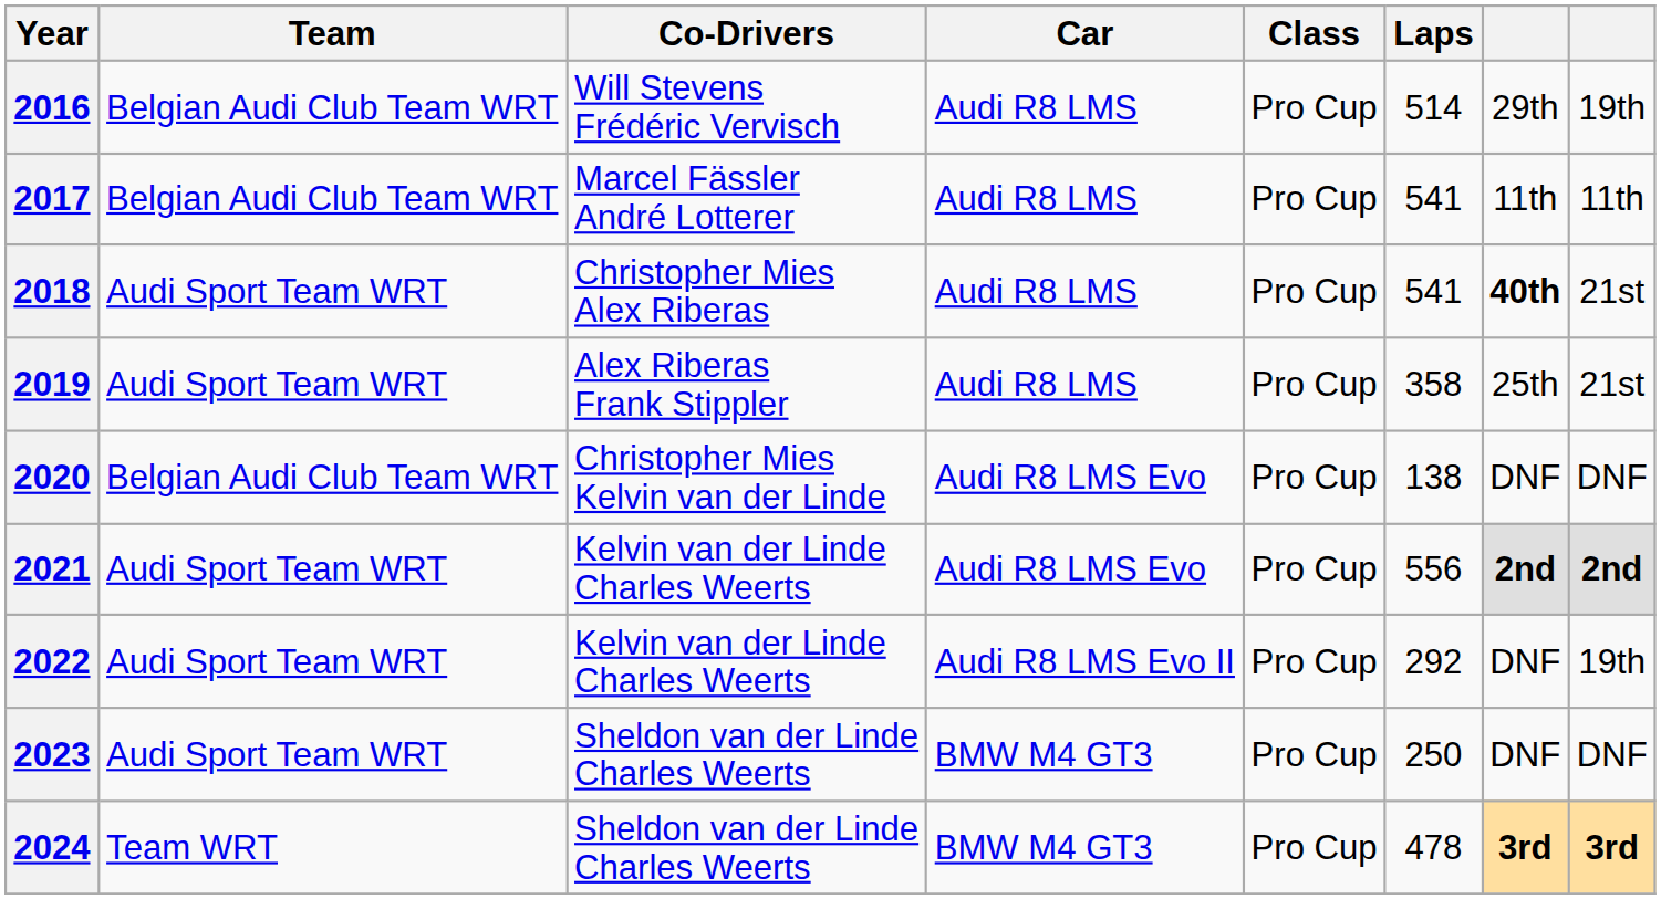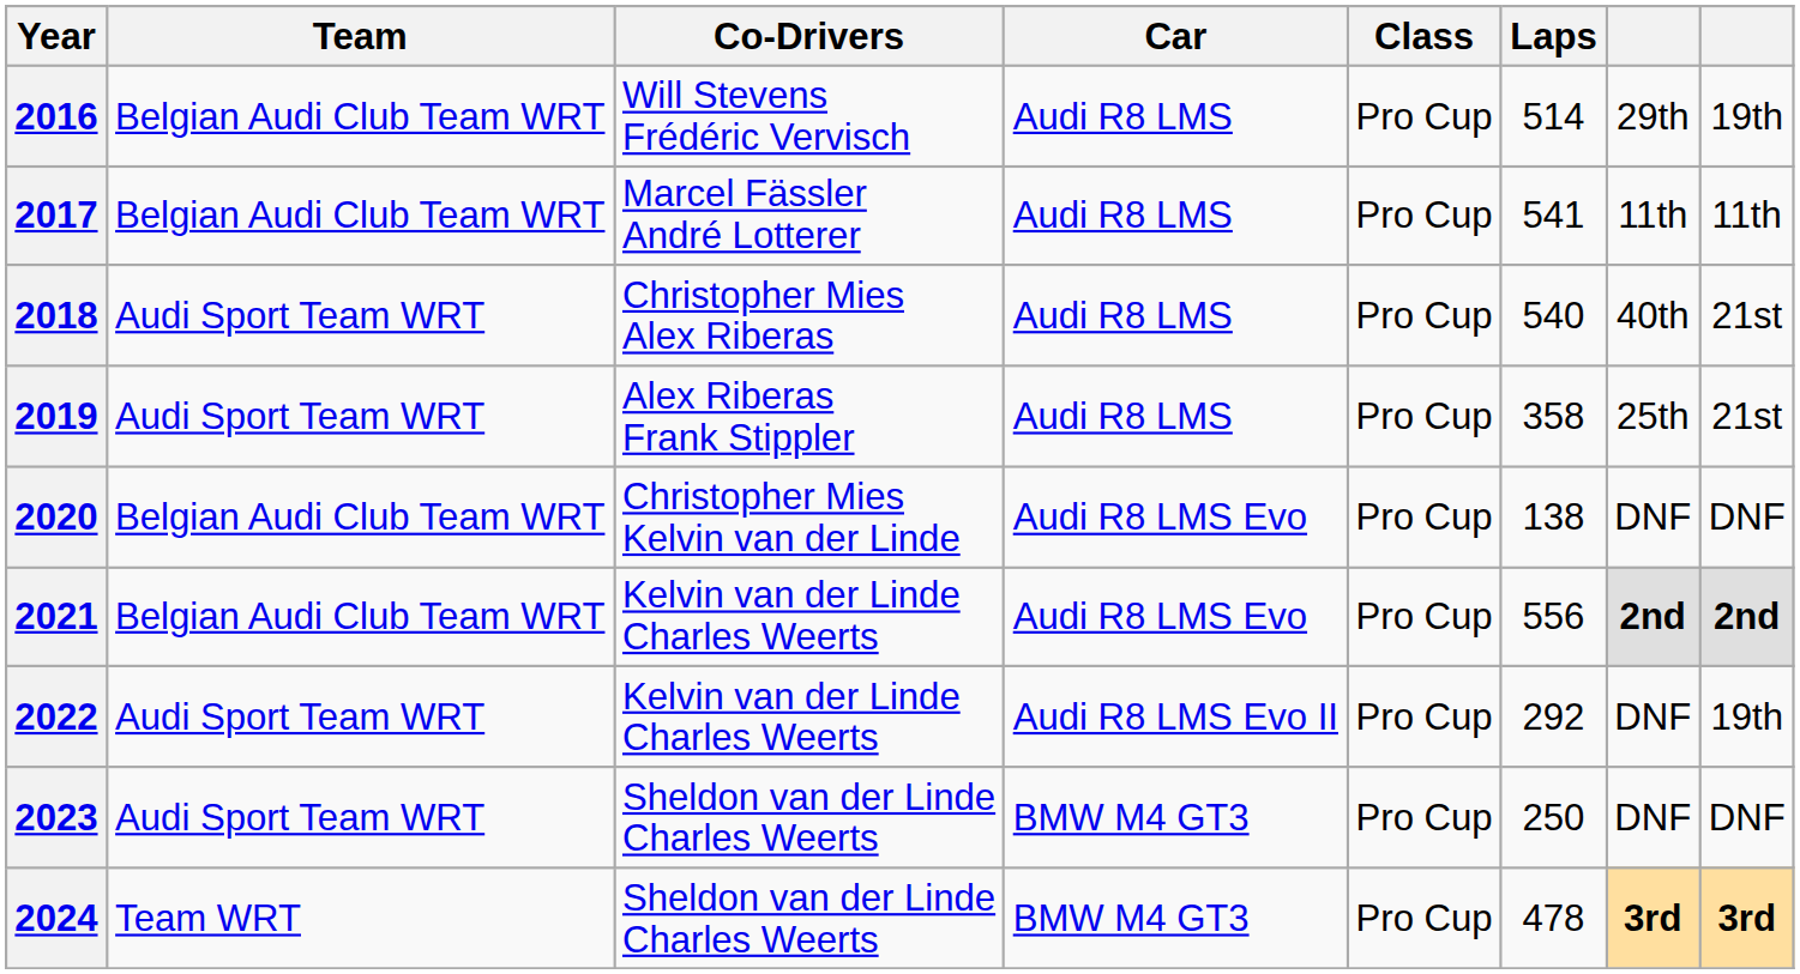2018 | Laps: 541 -> 540
2018 | column 7: bold -> normal
2021 | Team: Audi Sport Team WRT -> Belgian Audi Club Team WRT
